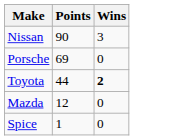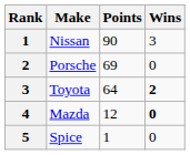+ column: Rank | 1 | 2 | 3 | 4 | 5
Toyota | Points: 44 -> 64
Mazda | Wins: normal -> bold
